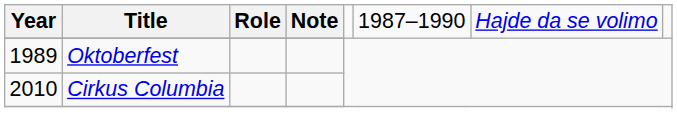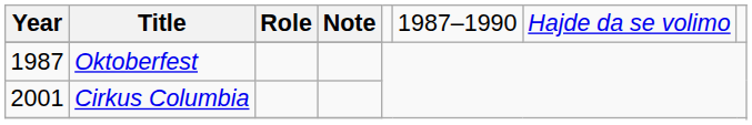Oktoberfest | column 1: 1989 -> 1987
Cirkus Columbia | column 1: 2010 -> 2001
